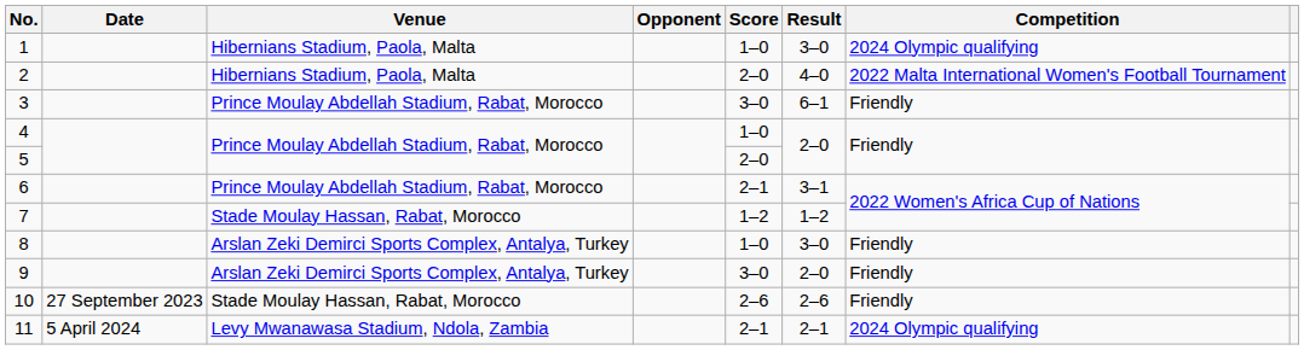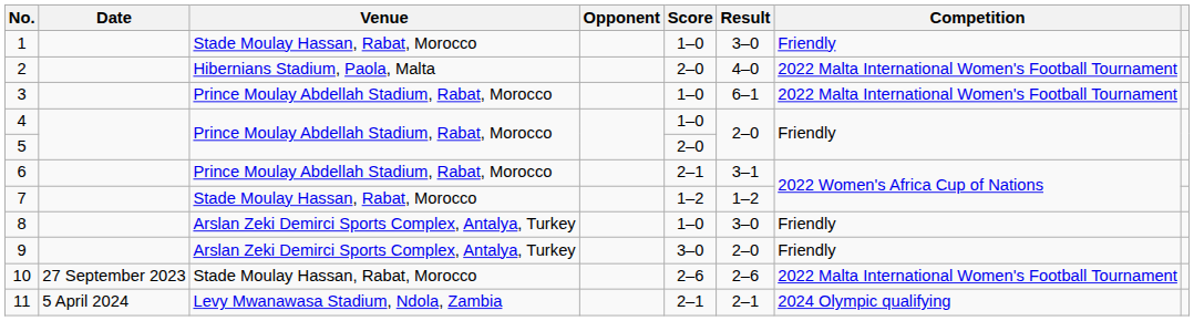1 | Venue: Hibernians Stadium, Paola, Malta -> Stade Moulay Hassan, Rabat, Morocco
1 | Competition: 2024 Olympic qualifying -> Friendly
3 | Score: 3–0 -> 1–0
3 | Competition: Friendly -> 2022 Malta International Women's Football Tournament
10 | Competition: Friendly -> 2022 Malta International Women's Football Tournament
